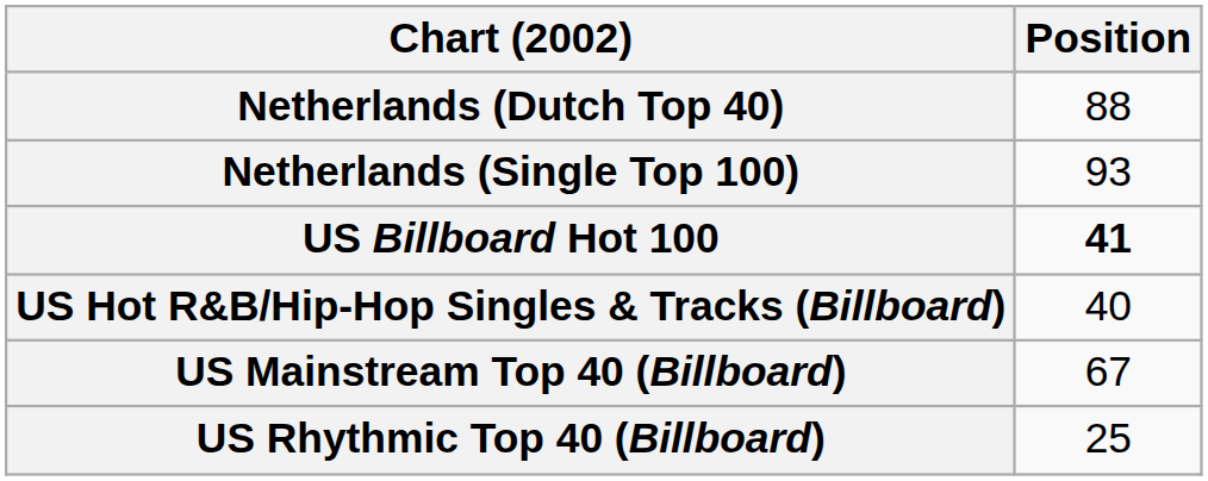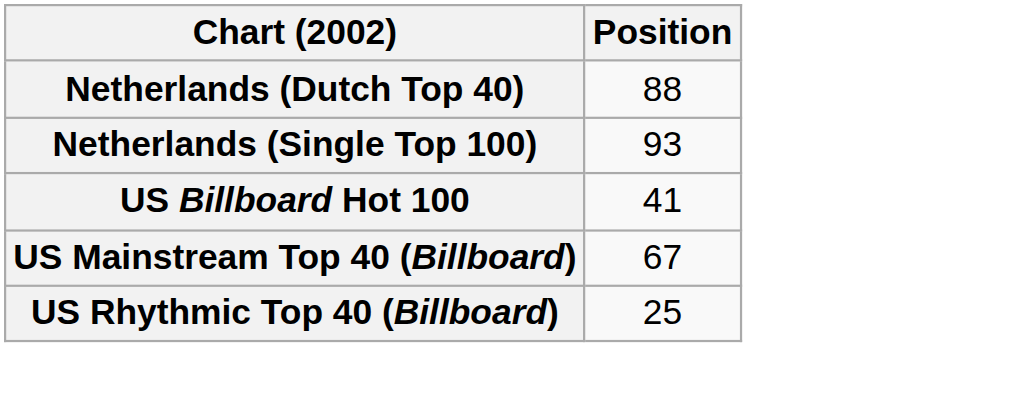US Billboard Hot 100 | Position: bold -> normal
- row: US Hot R&B/Hip-Hop Singles & Tracks (Billboard) | 40
